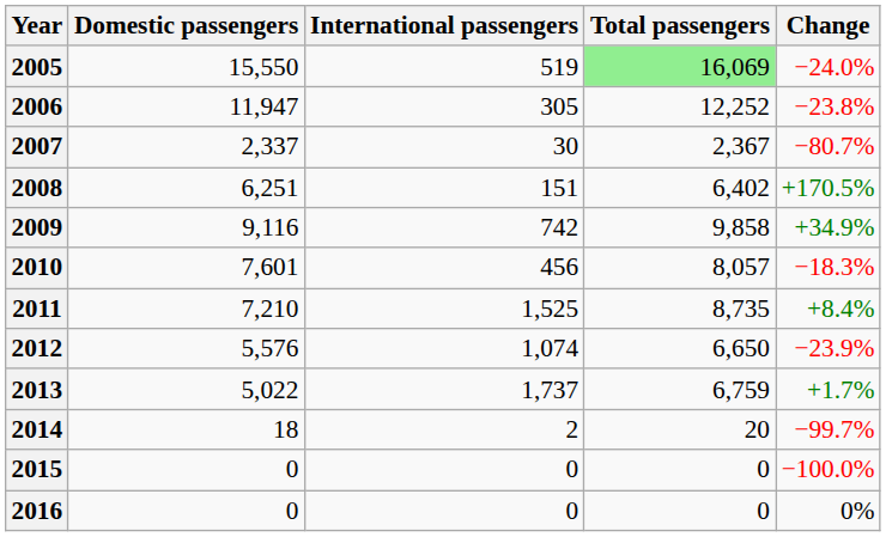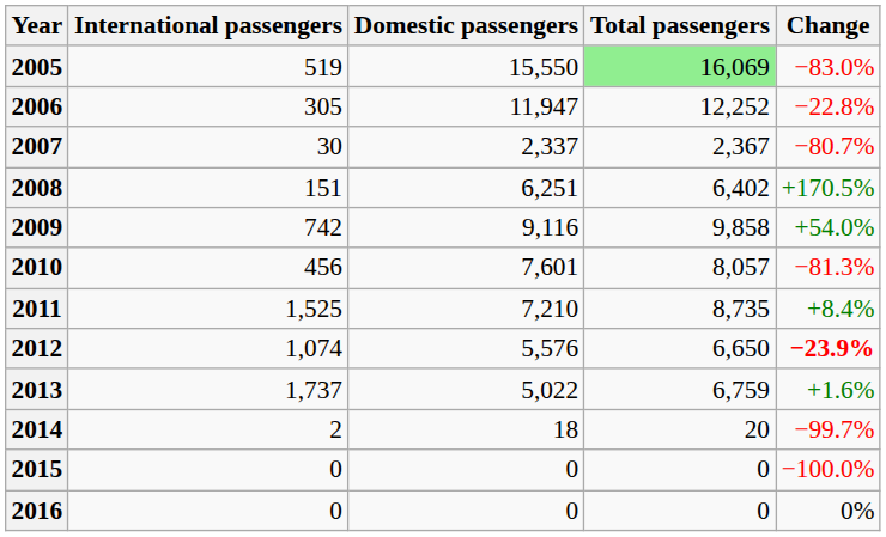columns swapped: Domestic passengers <-> International passengers
2005 | Change: −24.0% -> −83.0%
2006 | Change: −23.8% -> −22.8%
2009 | Change: +34.9% -> +54.0%
2010 | Change: −18.3% -> −81.3%
2012 | Change: normal -> bold
2013 | Change: +1.7% -> +1.6%
